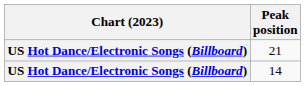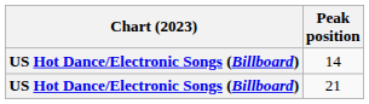rows swapped: 14 <-> 21
